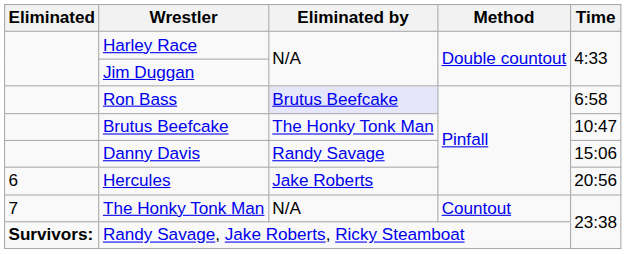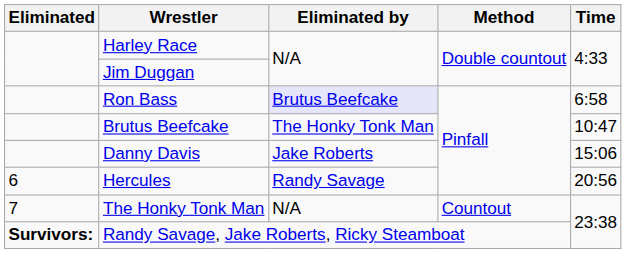Danny Davis | Eliminated by: Randy Savage -> Jake Roberts
Hercules | Eliminated by: Jake Roberts -> Randy Savage
